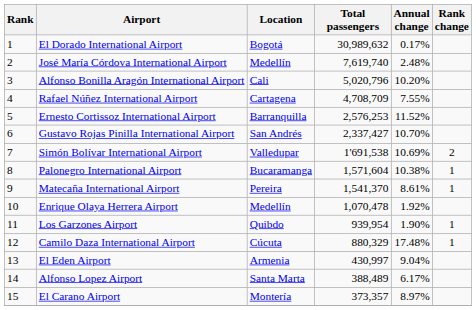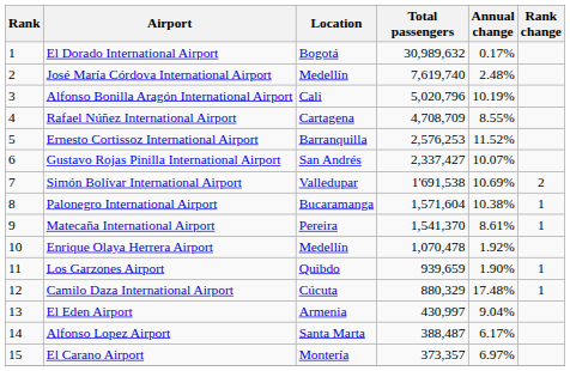Alfonso Bonilla Aragón International Airport | Annual change: 10.20% -> 10.19%
Rafael Núñez International Airport | Annual change: 7.55% -> 8.55%
Gustavo Rojas Pinilla International Airport | Annual change: 10.70% -> 10.07%
Los Garzones Airport | Total passengers: 939,954 -> 939,659
Alfonso Lopez Airport | Total passengers: 388,489 -> 388,487
El Carano Airport | Annual change: 8.97% -> 6.97%
